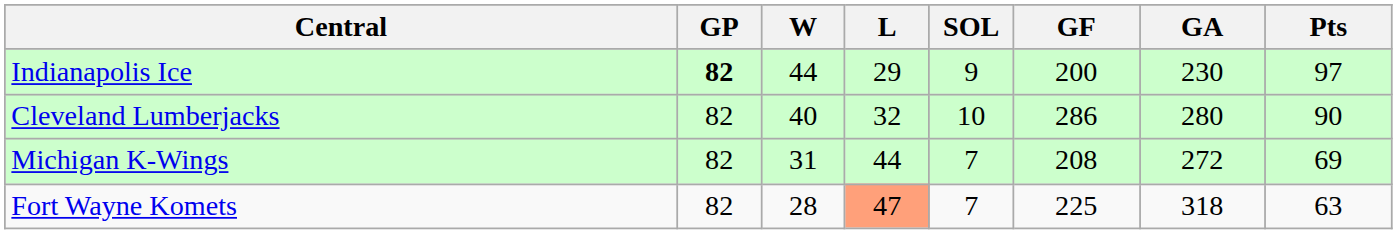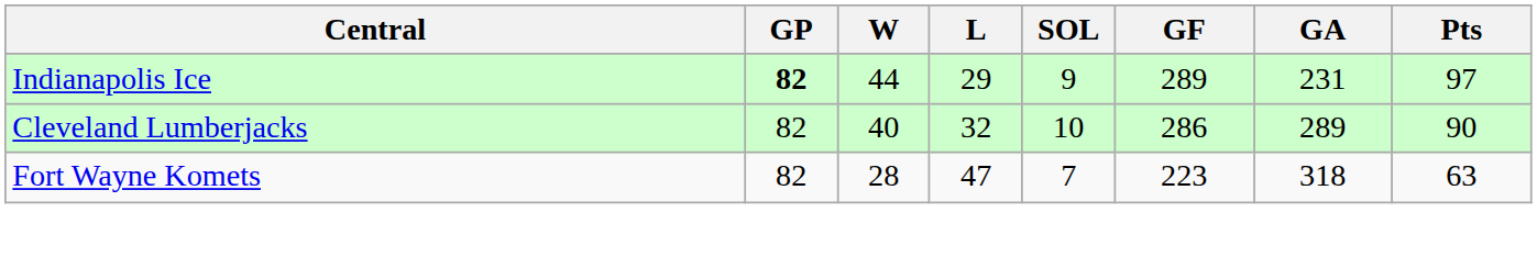Indianapolis Ice | GF: 200 -> 289
Indianapolis Ice | GA: 230 -> 231
Cleveland Lumberjacks | GA: 280 -> 289
- row: Michigan K-Wings | 82 | 31 | 44 | 7 | 208 | 272 | 69
Fort Wayne Komets | L: lightsalmon background -> no background
Fort Wayne Komets | GF: 225 -> 223
